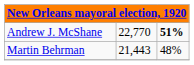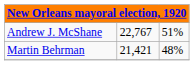Andrew J. McShane | column 2: 22,770 -> 22,767
Andrew J. McShane | column 3: bold -> normal
Martin Behrman | column 2: 21,443 -> 21,421
